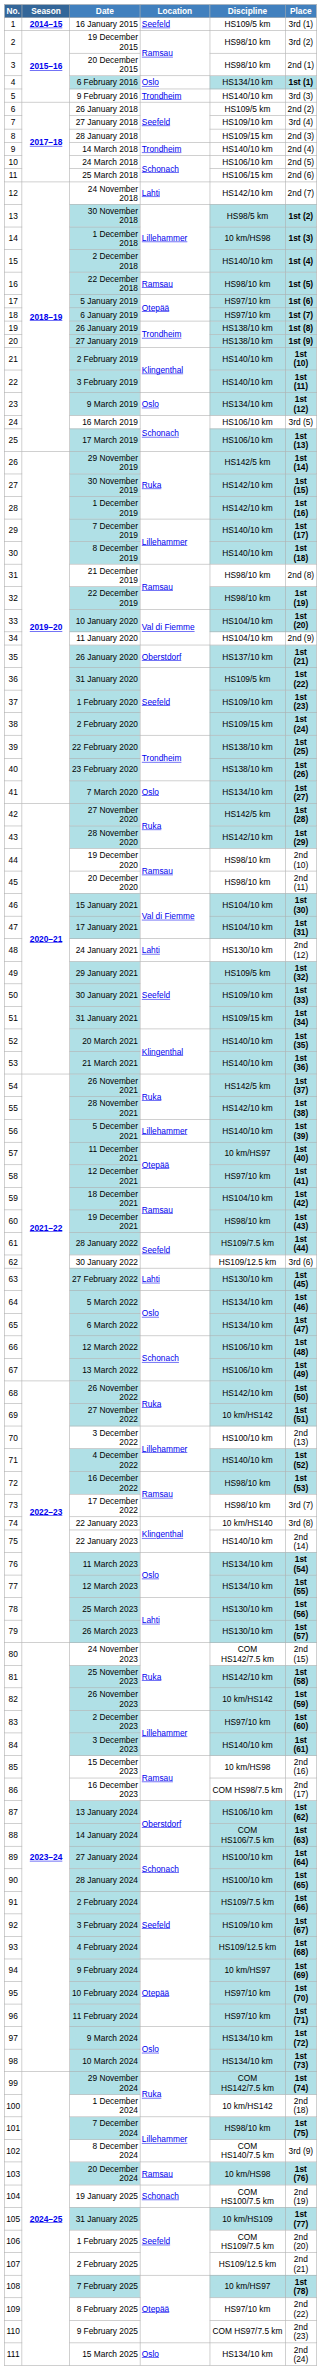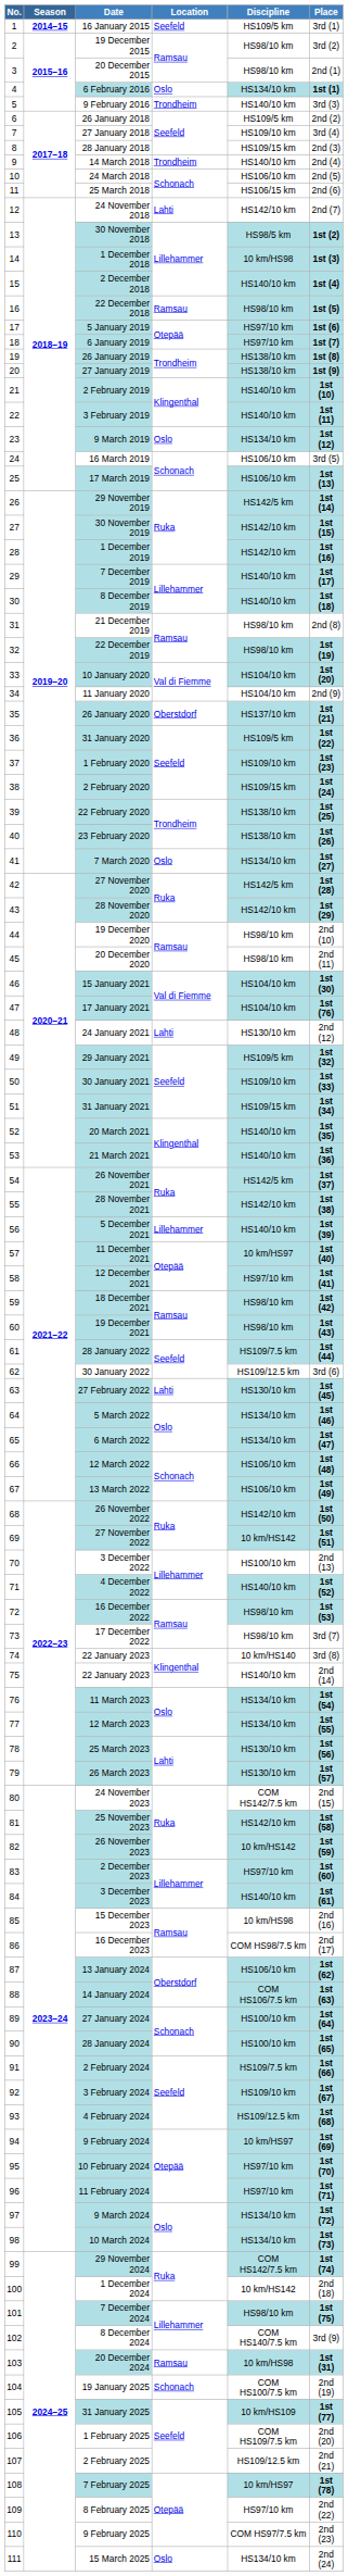17 January 2021 | Place: 1st (31) -> 1st (76)
18 December 2021 | Discipline: HS104/10 km -> HS98/10 km
20 December 2024 | Place: 1st (76) -> 1st (31)
